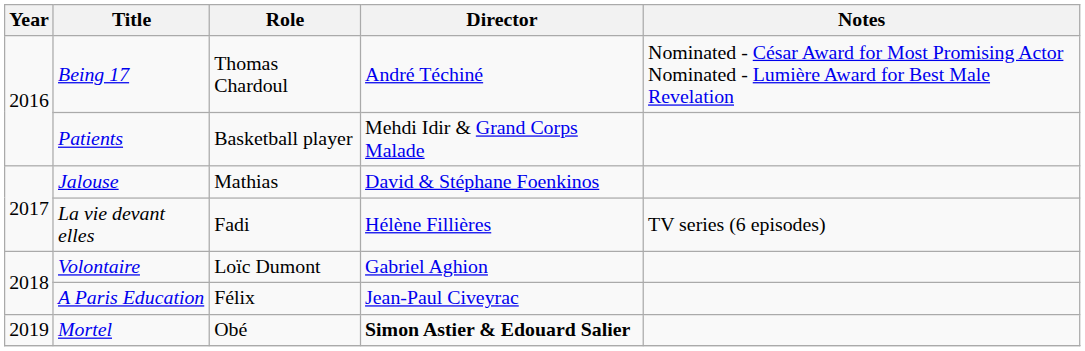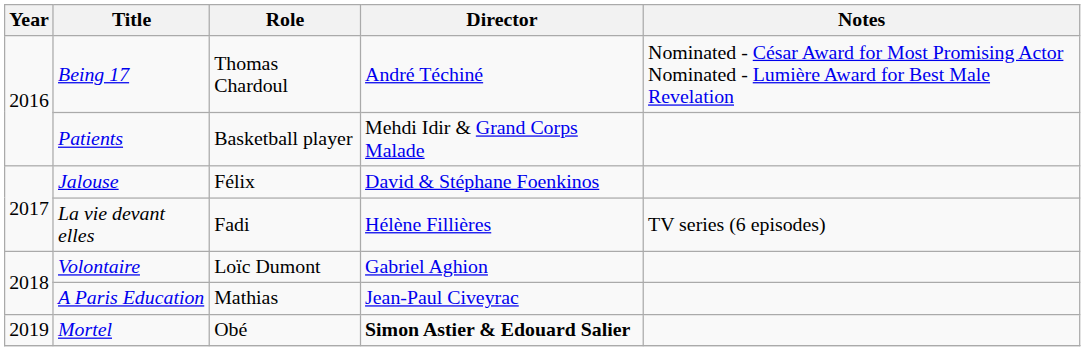Jalouse | Role: Mathias -> Félix
A Paris Education | Role: Félix -> Mathias
